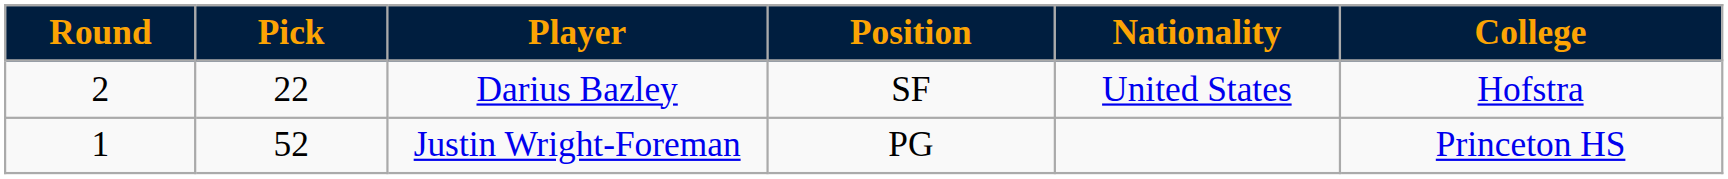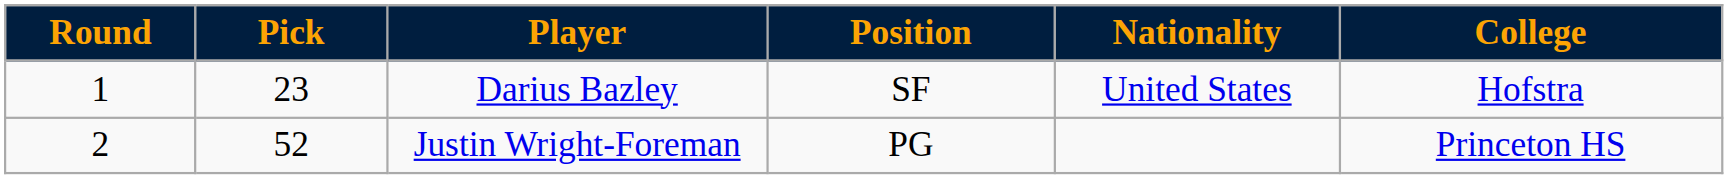Darius Bazley | Round: 2 -> 1
Darius Bazley | Pick: 22 -> 23
Justin Wright-Foreman | Round: 1 -> 2
